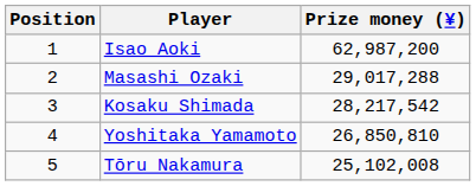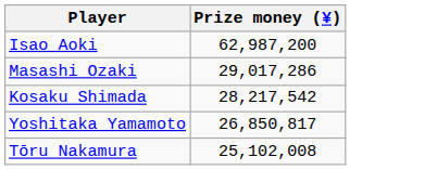- column: Position | 1 | 2 | 3 | 4 | 5
Masashi Ozaki | Prize money (¥): 29,017,288 -> 29,017,286
Yoshitaka Yamamoto | Prize money (¥): 26,850,810 -> 26,850,817
